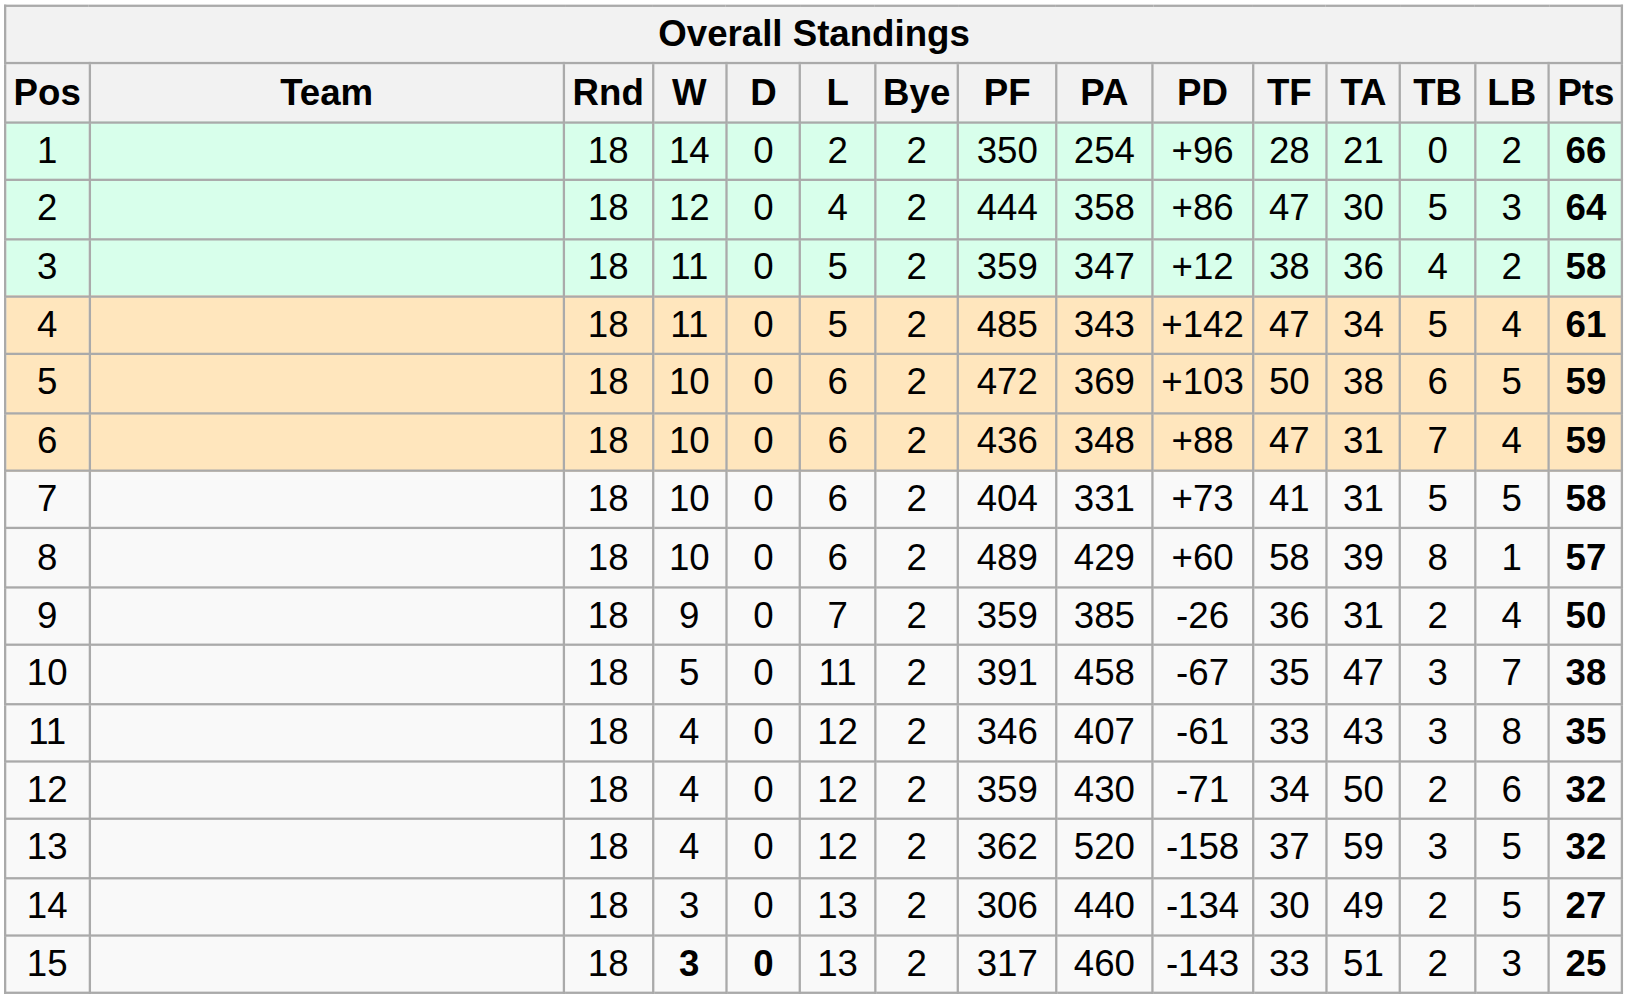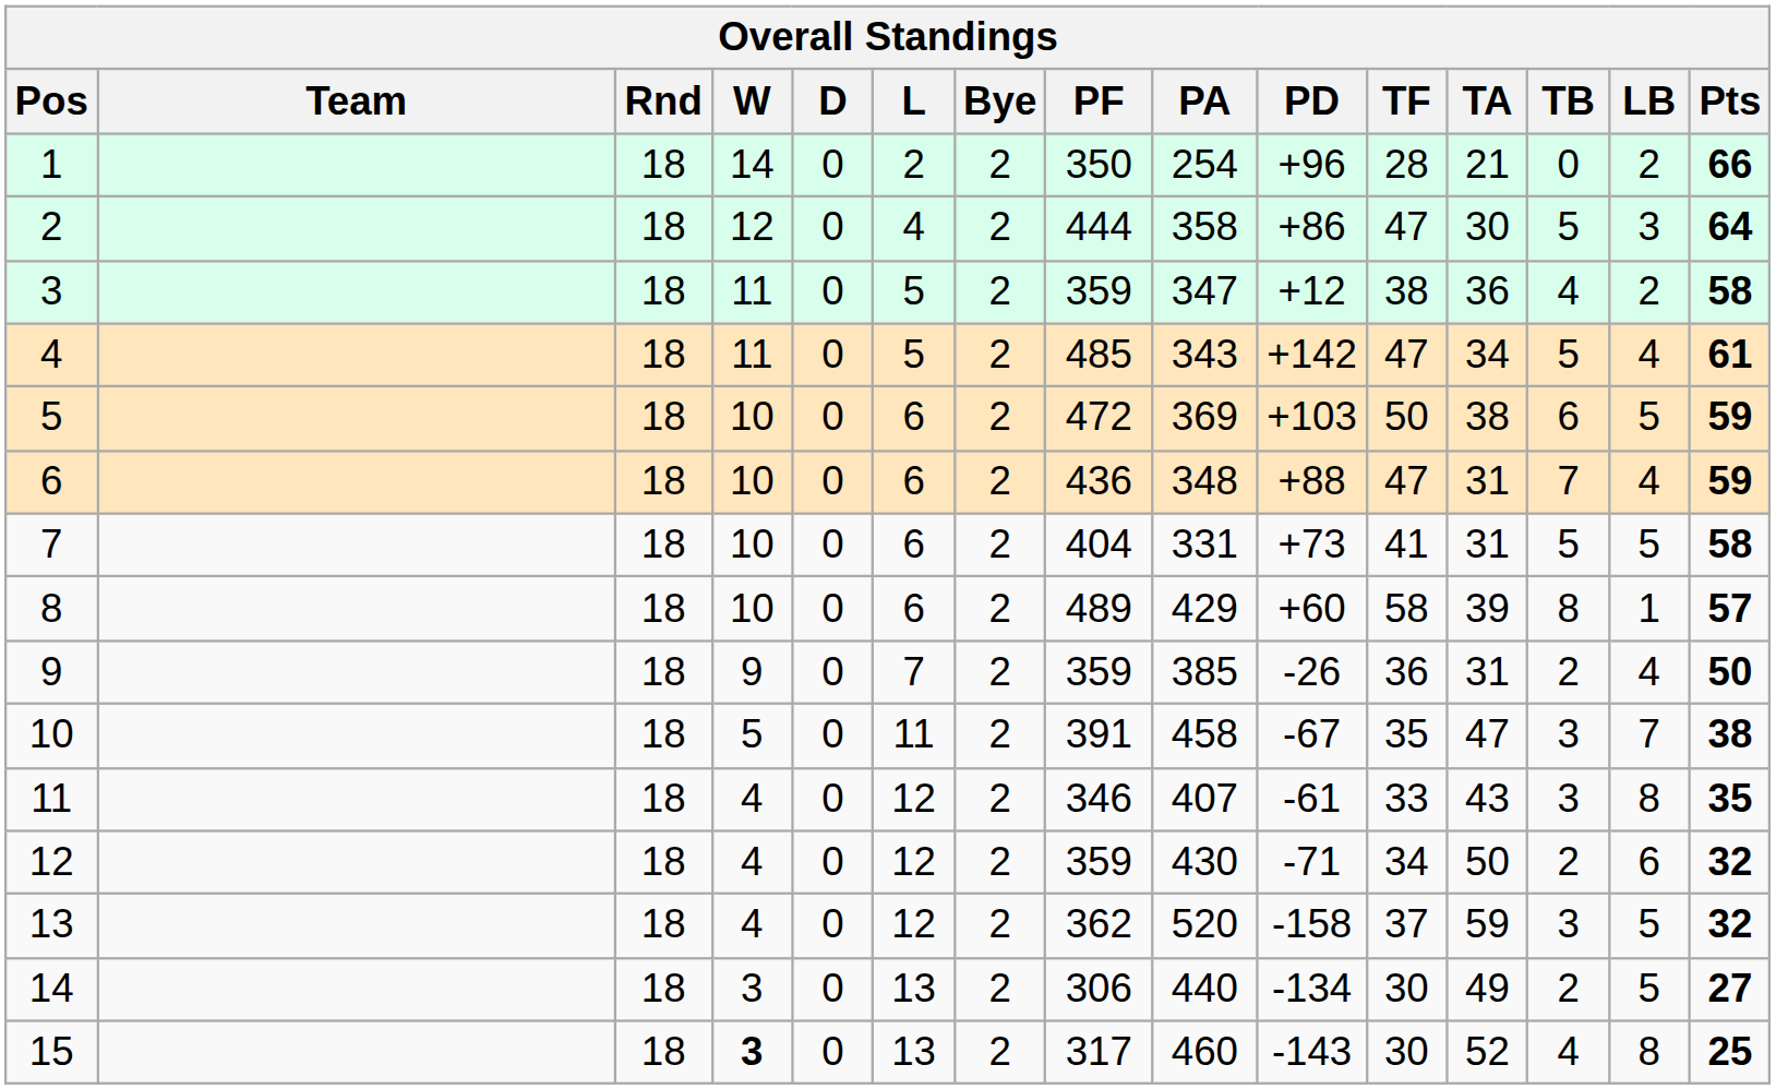15 | D: bold -> normal
15 | TF: 33 -> 30
15 | TA: 51 -> 52
15 | TB: 2 -> 4
15 | LB: 3 -> 8
